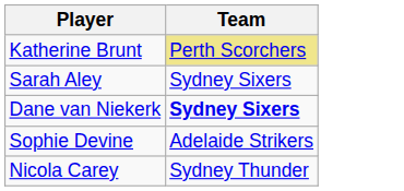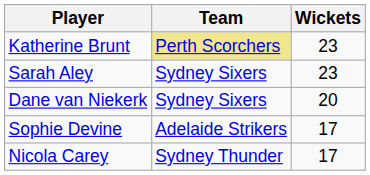+ column: Wickets | 23 | 23 | 20 | 17 | 17
Dane van Niekerk | Team: bold -> normal
